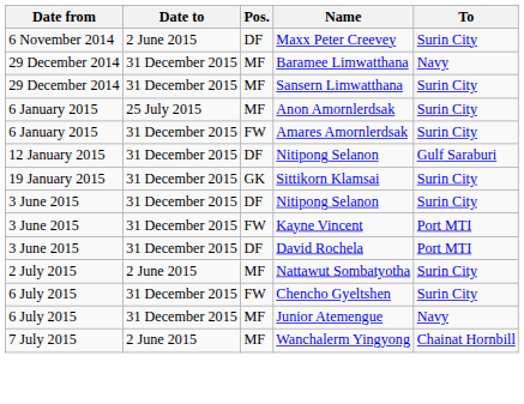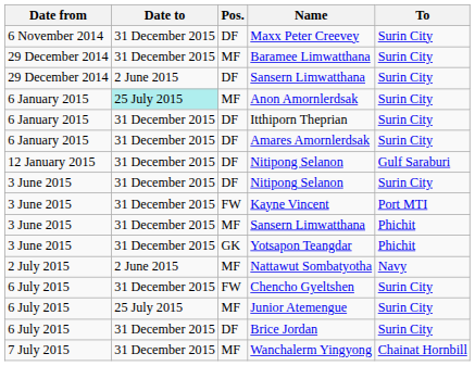Maxx Peter Creevey | Date to: 2 June 2015 -> 31 December 2015
Baramee Limwatthana | To: Navy -> Surin City
29 December 2014 / Sansern Limwatthana | Date to: 31 December 2015 -> 2 June 2015
29 December 2014 / Sansern Limwatthana | Pos.: MF -> DF
Anon Amornlerdsak | Date to: no background -> paleturquoise background
+ row: 6 January 2015 | 31 December 2015 | DF | Itthiporn Theprian | Surin City
Amares Amornlerdsak | Pos.: FW -> DF
- row: 19 January 2015 | 31 December 2015 | GK | Sittikorn Klamsai | Surin City
- row: 3 June 2015 | 31 December 2015 | DF | David Rochela | Port MTI
+ row: 3 June 2015 | 31 December 2015 | MF | Sansern Limwatthana | Phichit
+ row: 3 June 2015 | 31 December 2015 | GK | Yotsapon Teangdar | Phichit
Nattawut Sombatyotha | To: Surin City -> Navy
Junior Atemengue | Date to: 31 December 2015 -> 25 July 2015
Junior Atemengue | To: Navy -> Surin City
+ row: 6 July 2015 | 31 December 2015 | DF | Brice Jordan | Surin City
Wanchalerm Yingyong | Date to: 2 June 2015 -> 31 December 2015
